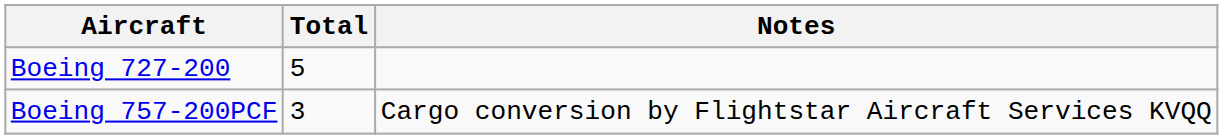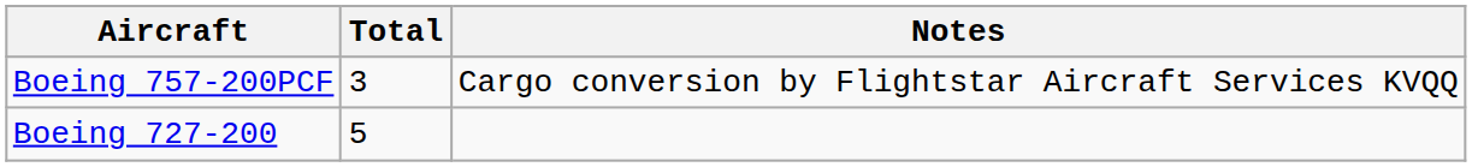rows swapped: Boeing 757-200PCF <-> Boeing 727-200
